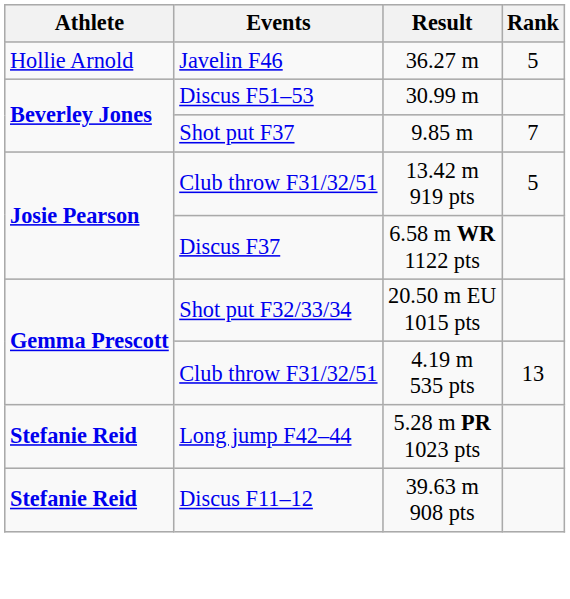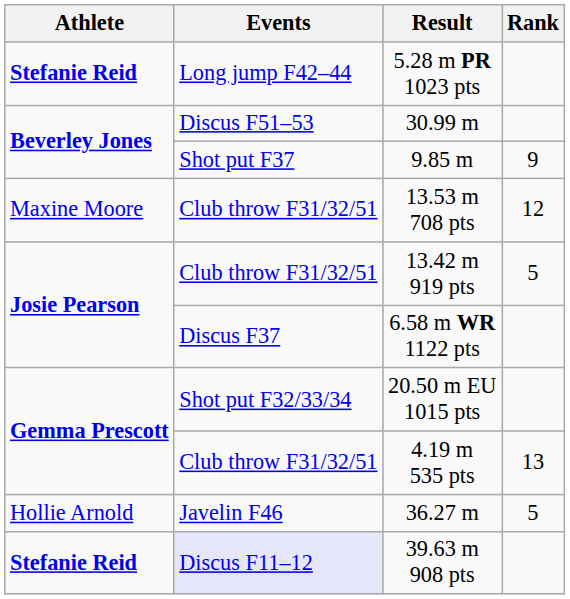rows swapped: 36.27 m <-> 5.28 m PR 1023 pts
9.85 m | Rank: 7 -> 9
+ row: Maxine Moore | Club throw F31/32/51 | 13.53 m 708 pts | 12
39.63 m 908 pts | Events: no background -> lavender background
